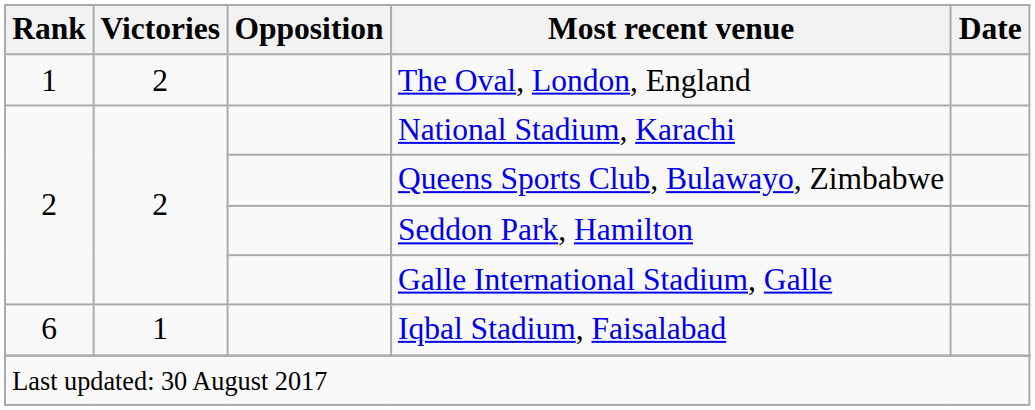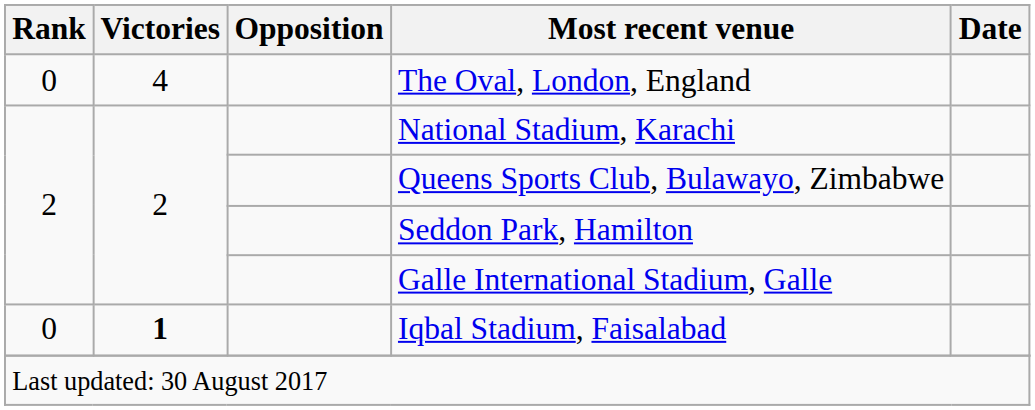The Oval, London, England | Rank: 1 -> 0
The Oval, London, England | Victories: 2 -> 4
Iqbal Stadium, Faisalabad | Rank: 6 -> 0
Iqbal Stadium, Faisalabad | Victories: normal -> bold
